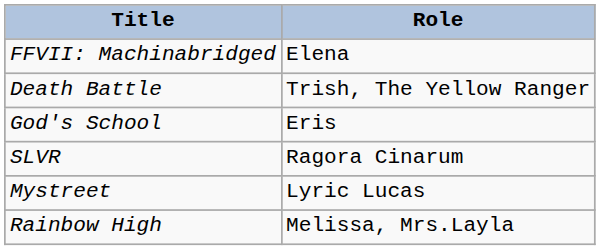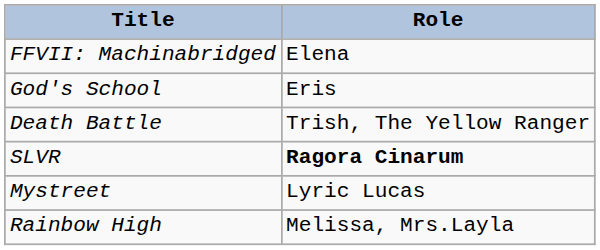rows swapped: Death Battle <-> God's School
SLVR | Role: normal -> bold
